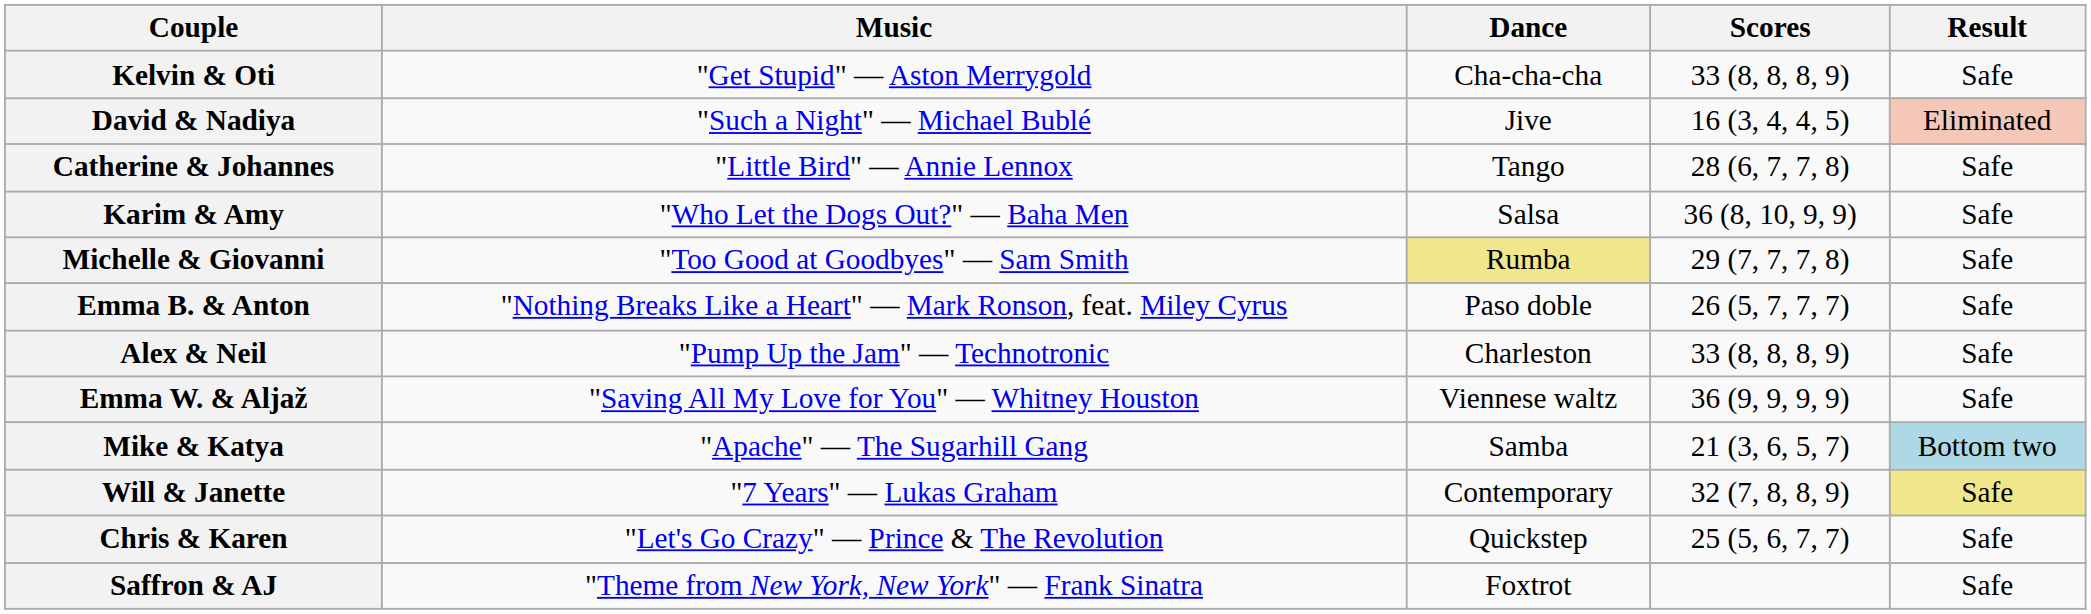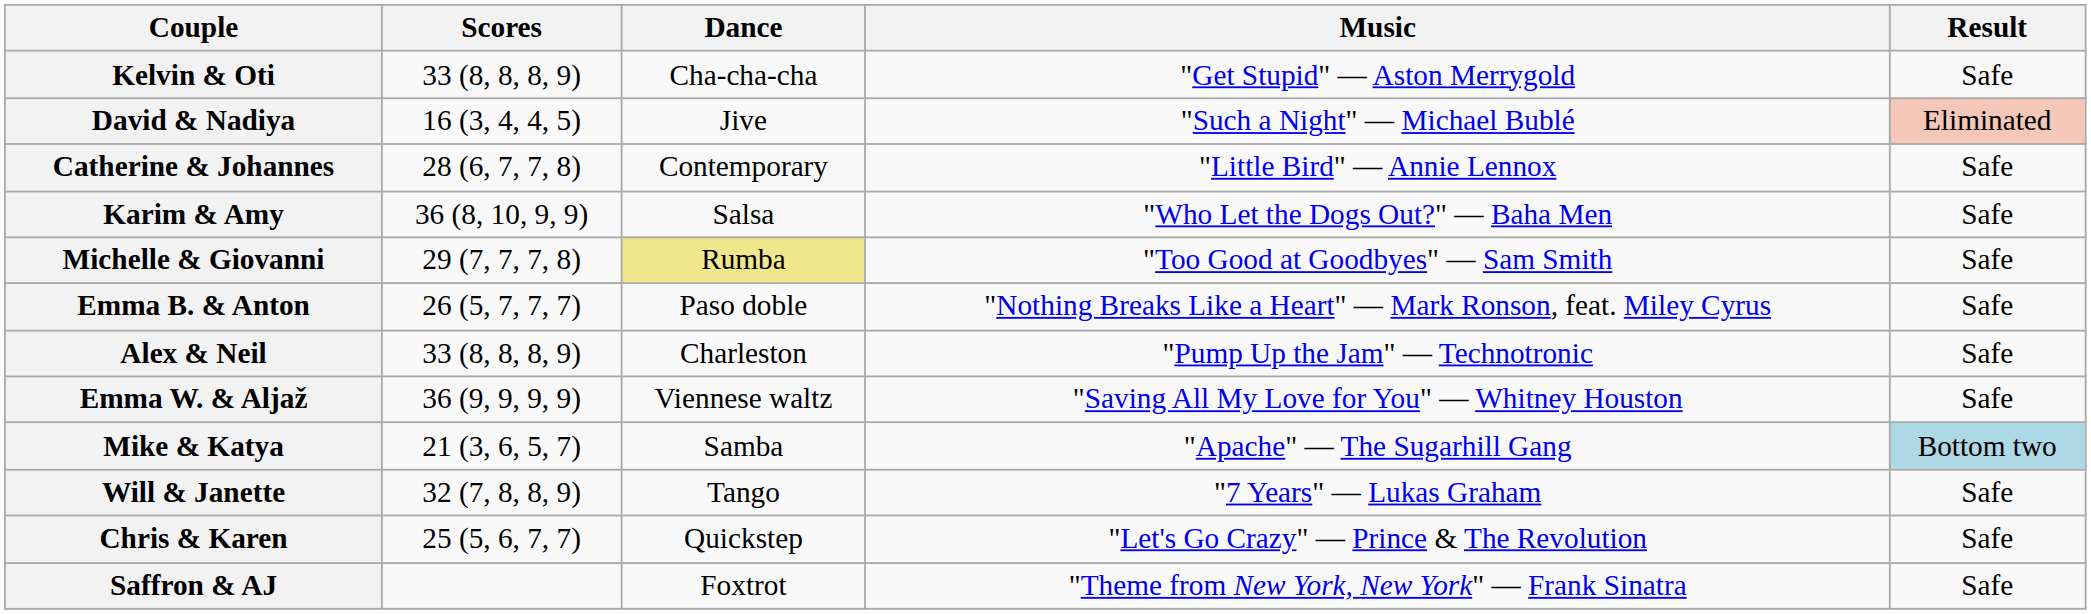columns swapped: Scores <-> Music
Catherine & Johannes | Dance: Tango -> Contemporary
Will & Janette | Dance: Contemporary -> Tango
Will & Janette | Result: khaki background -> no background
